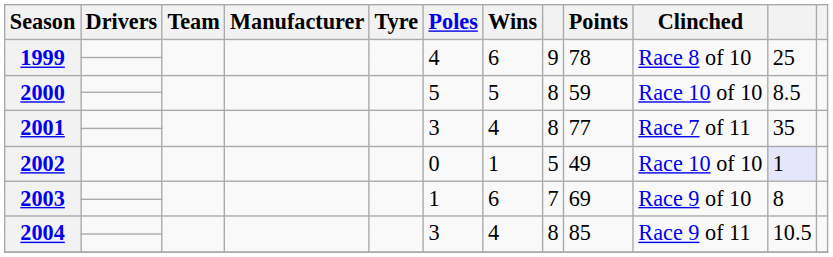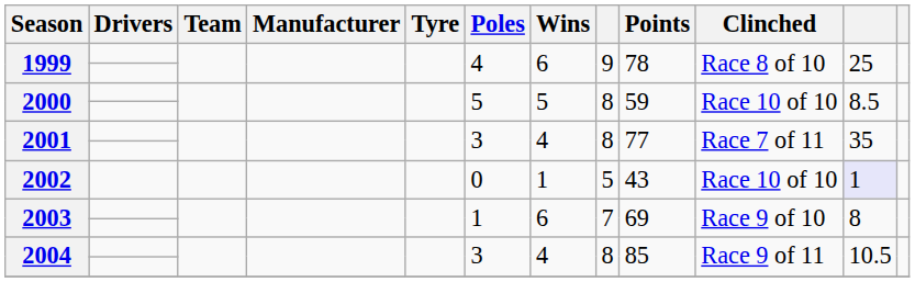2002 | Points: 49 -> 43
